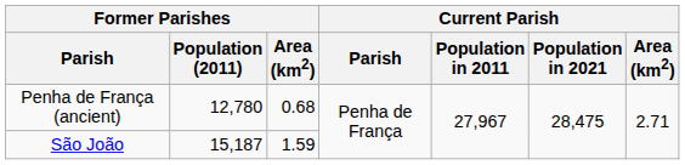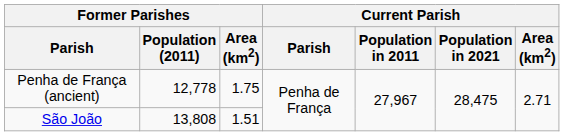Penha de França (ancient) | Former Parishes / Population (2011): 12,780 -> 12,778
Penha de França (ancient) | Former Parishes / Area (km2): 0.68 -> 1.75
São João | Former Parishes / Population (2011): 15,187 -> 13,808
São João | Former Parishes / Area (km2): 1.59 -> 1.51
